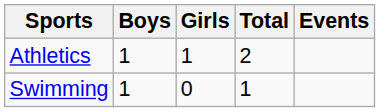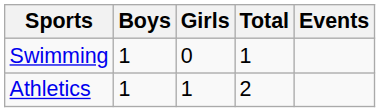rows swapped: Athletics <-> Swimming
